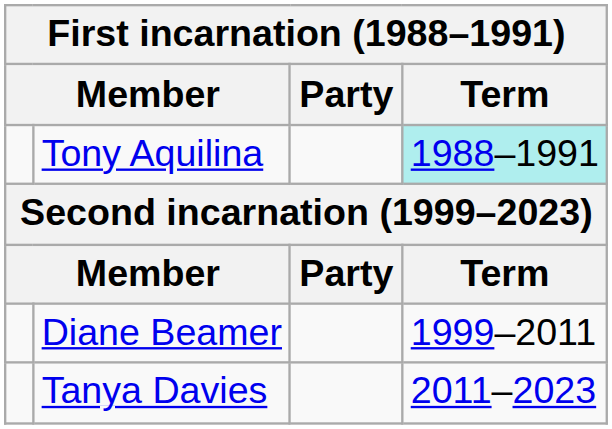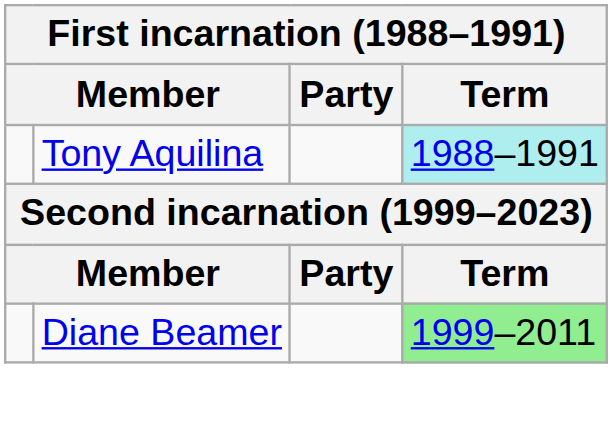Diane Beamer | Term: no background -> lightgreen background
- row: Tanya Davies | 2011–2023
